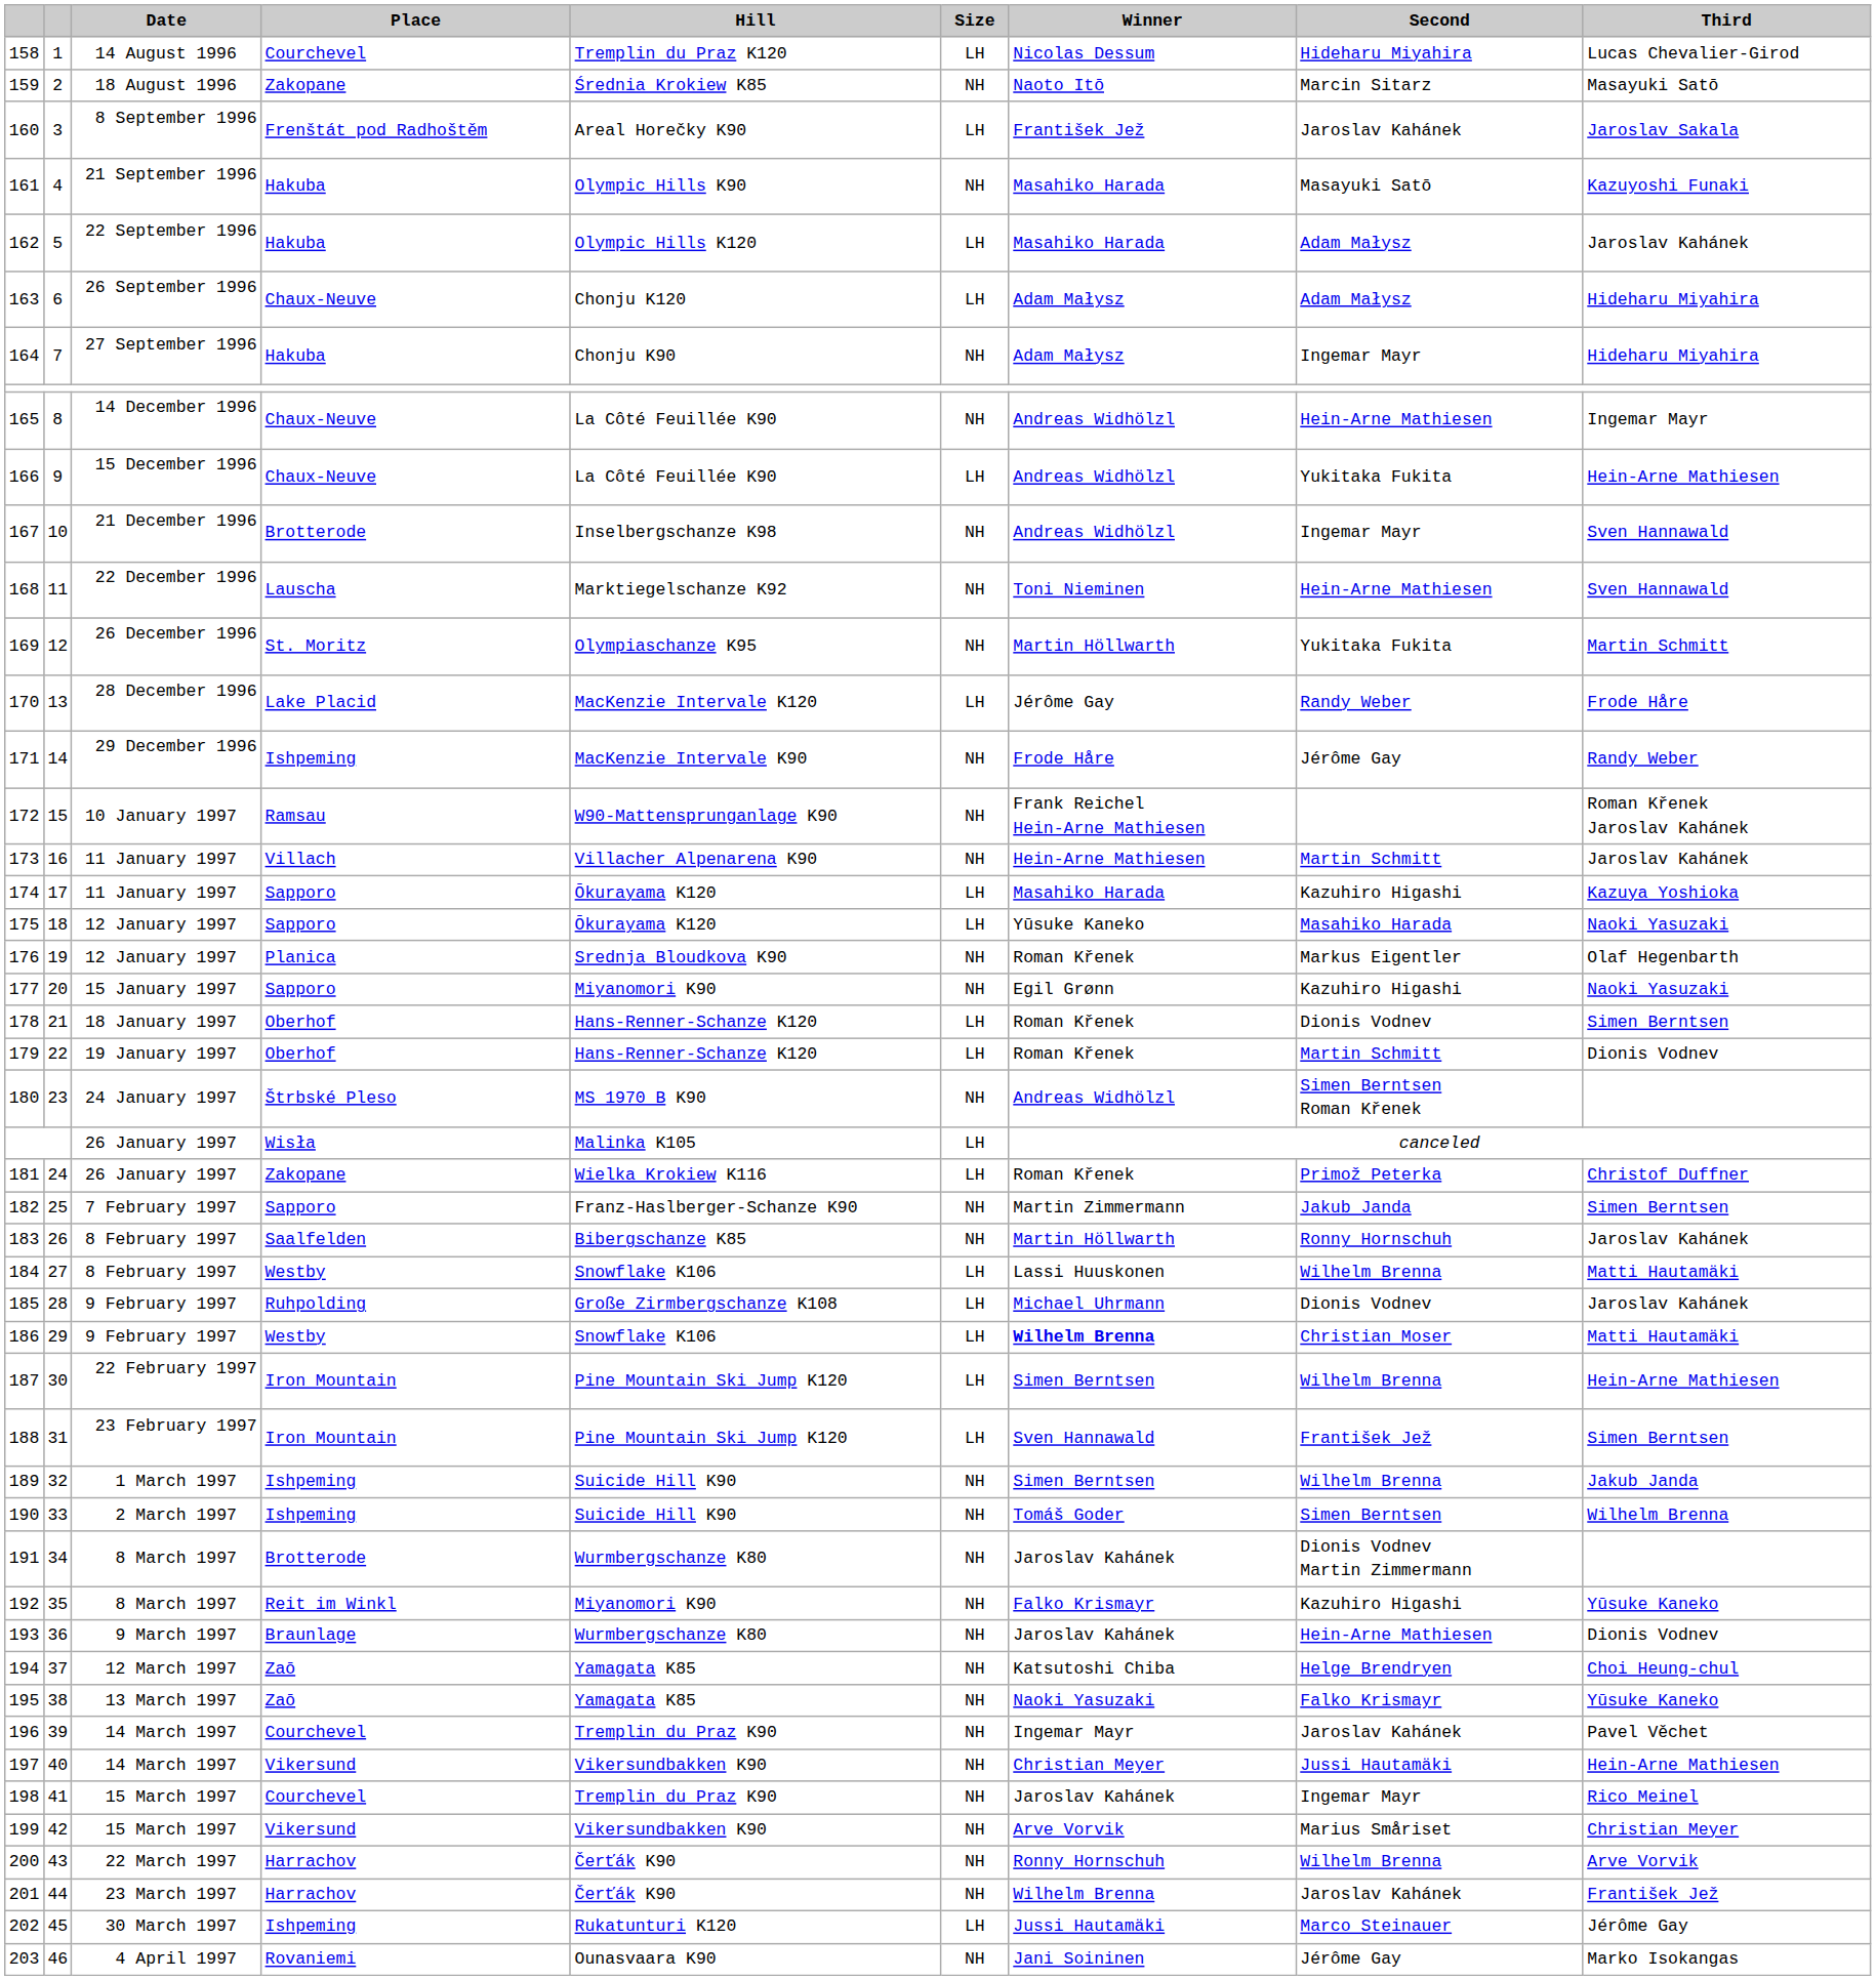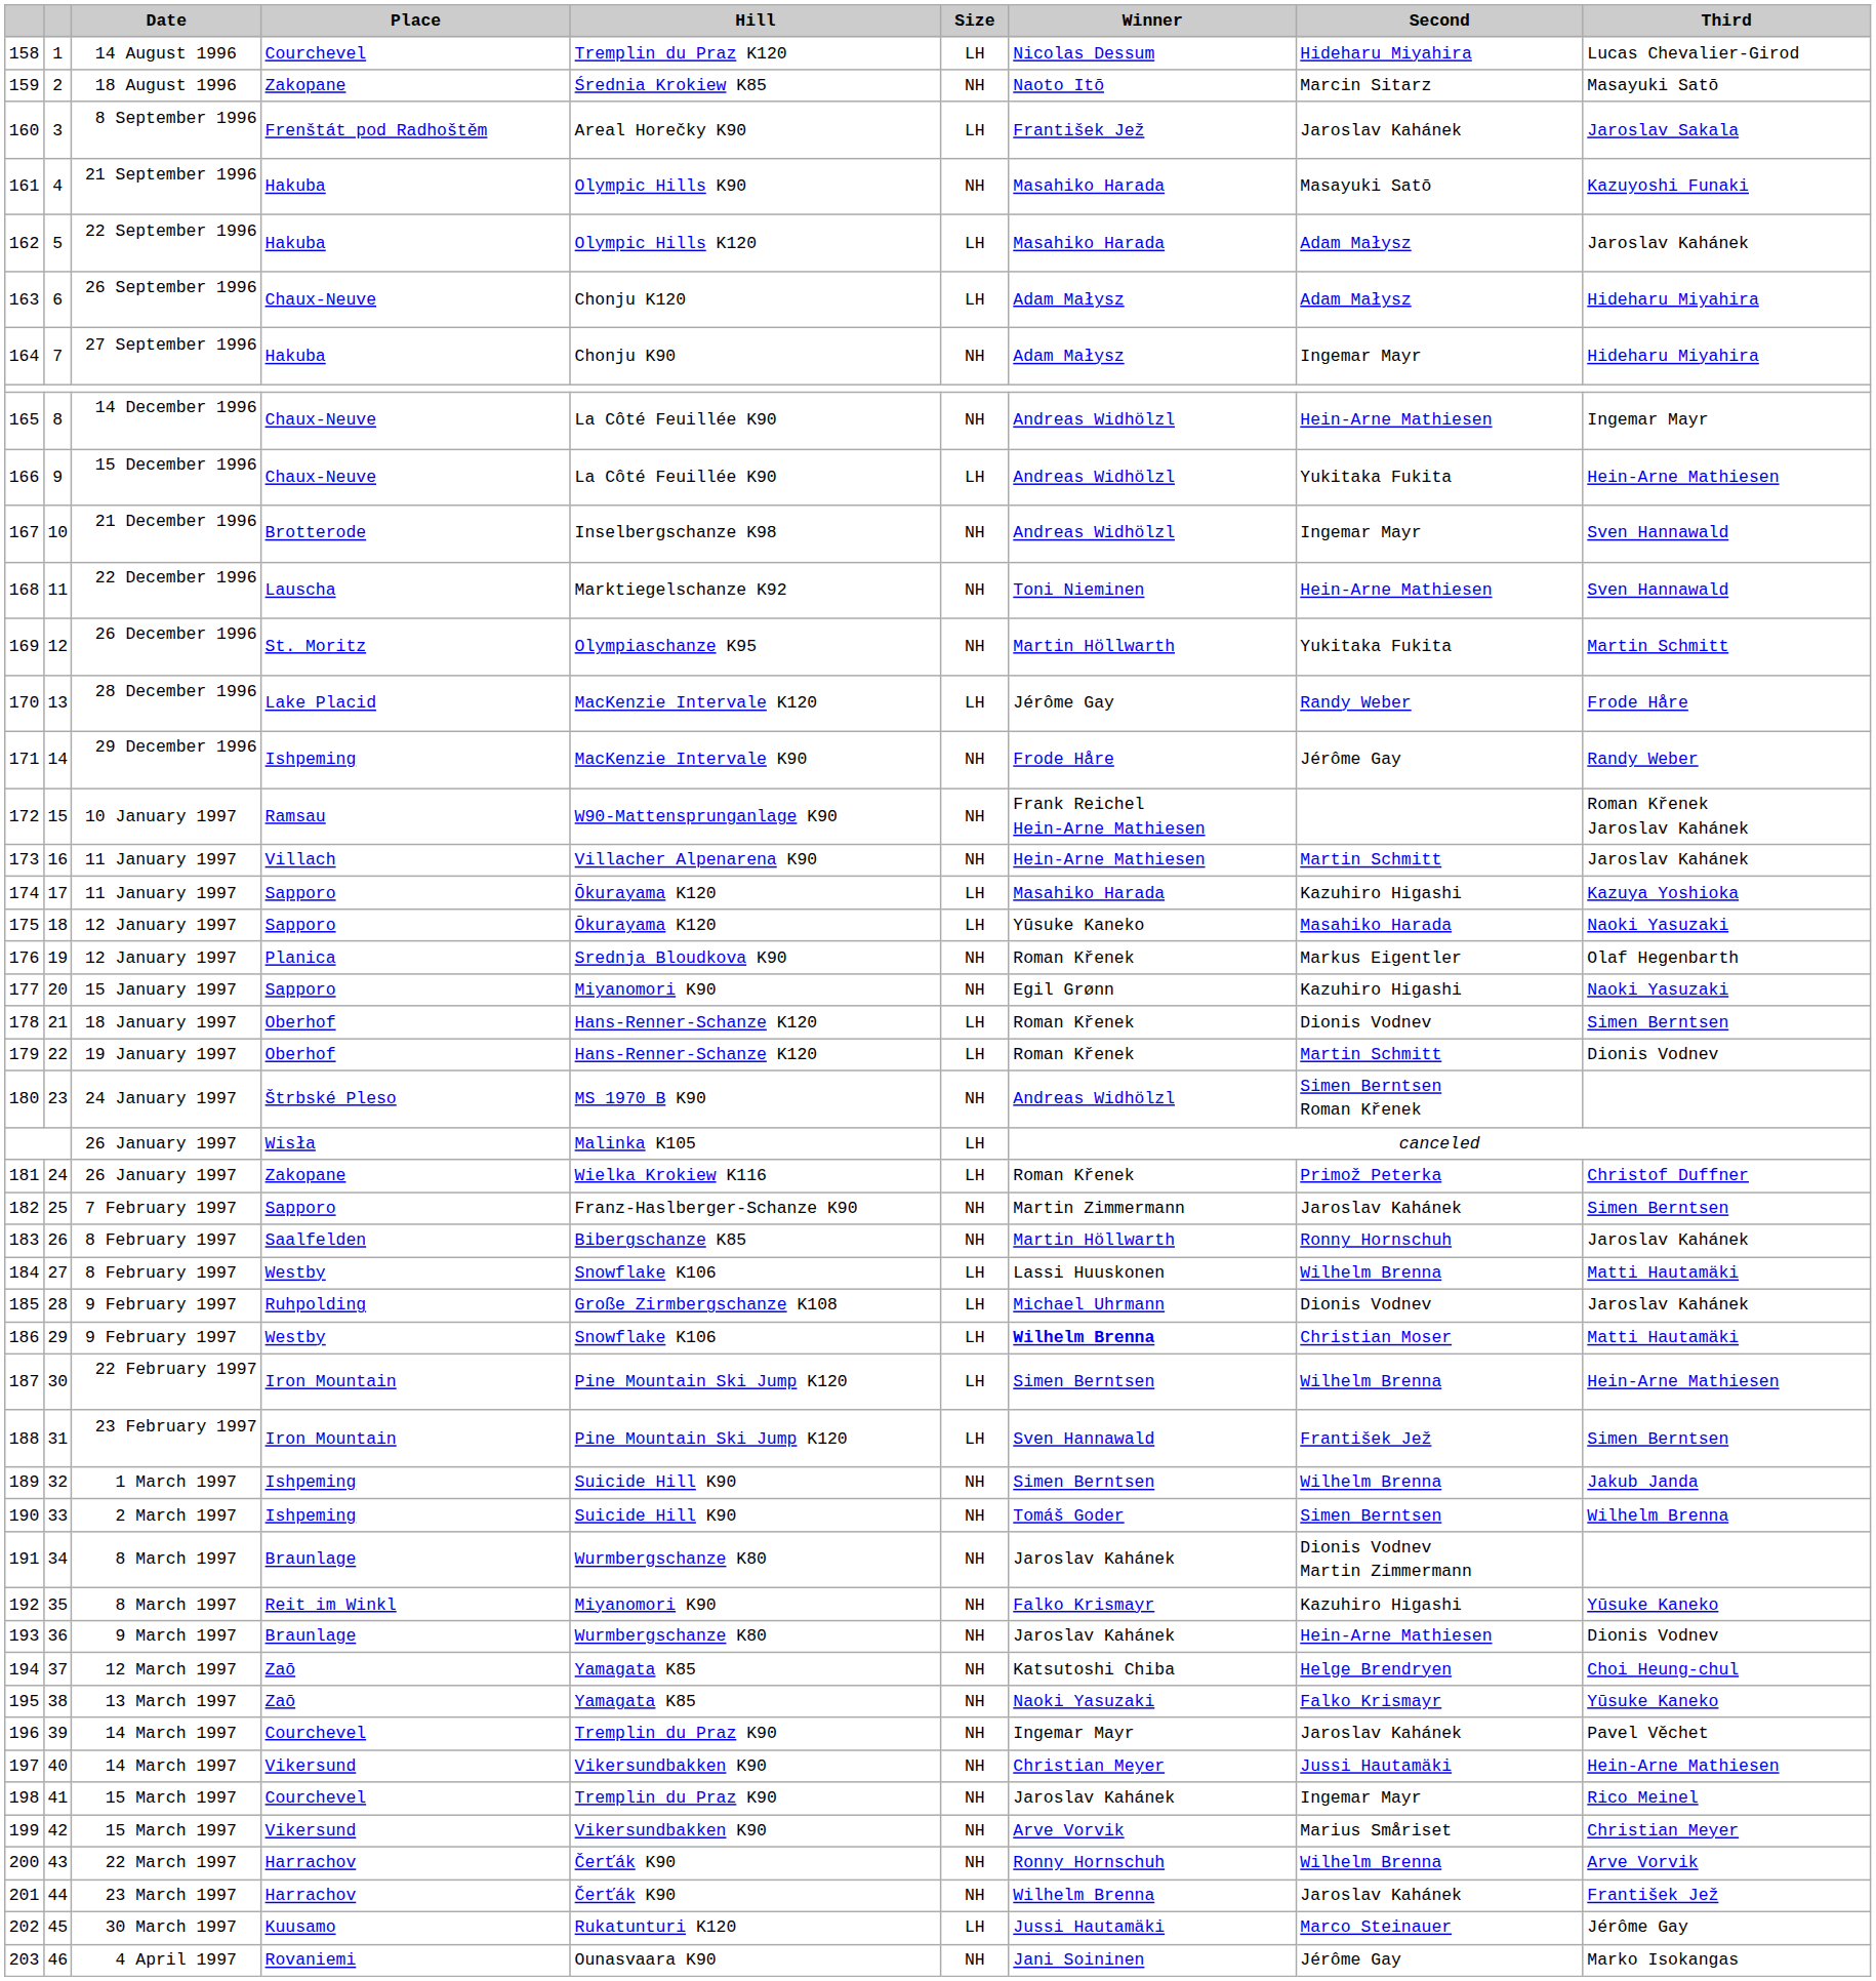182 | Second: Jakub Janda -> Jaroslav Kahánek
191 | Place: Brotterode -> Braunlage
202 | Place: Ishpeming -> Kuusamo
